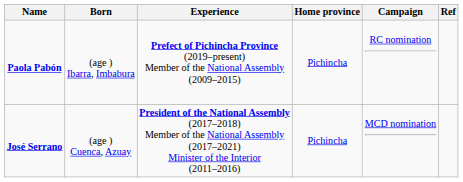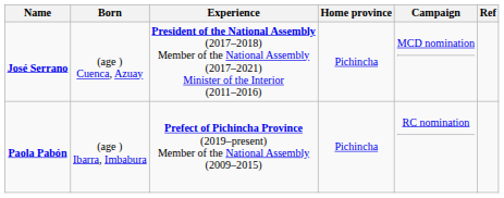rows swapped: José Serrano <-> Paola Pabón
